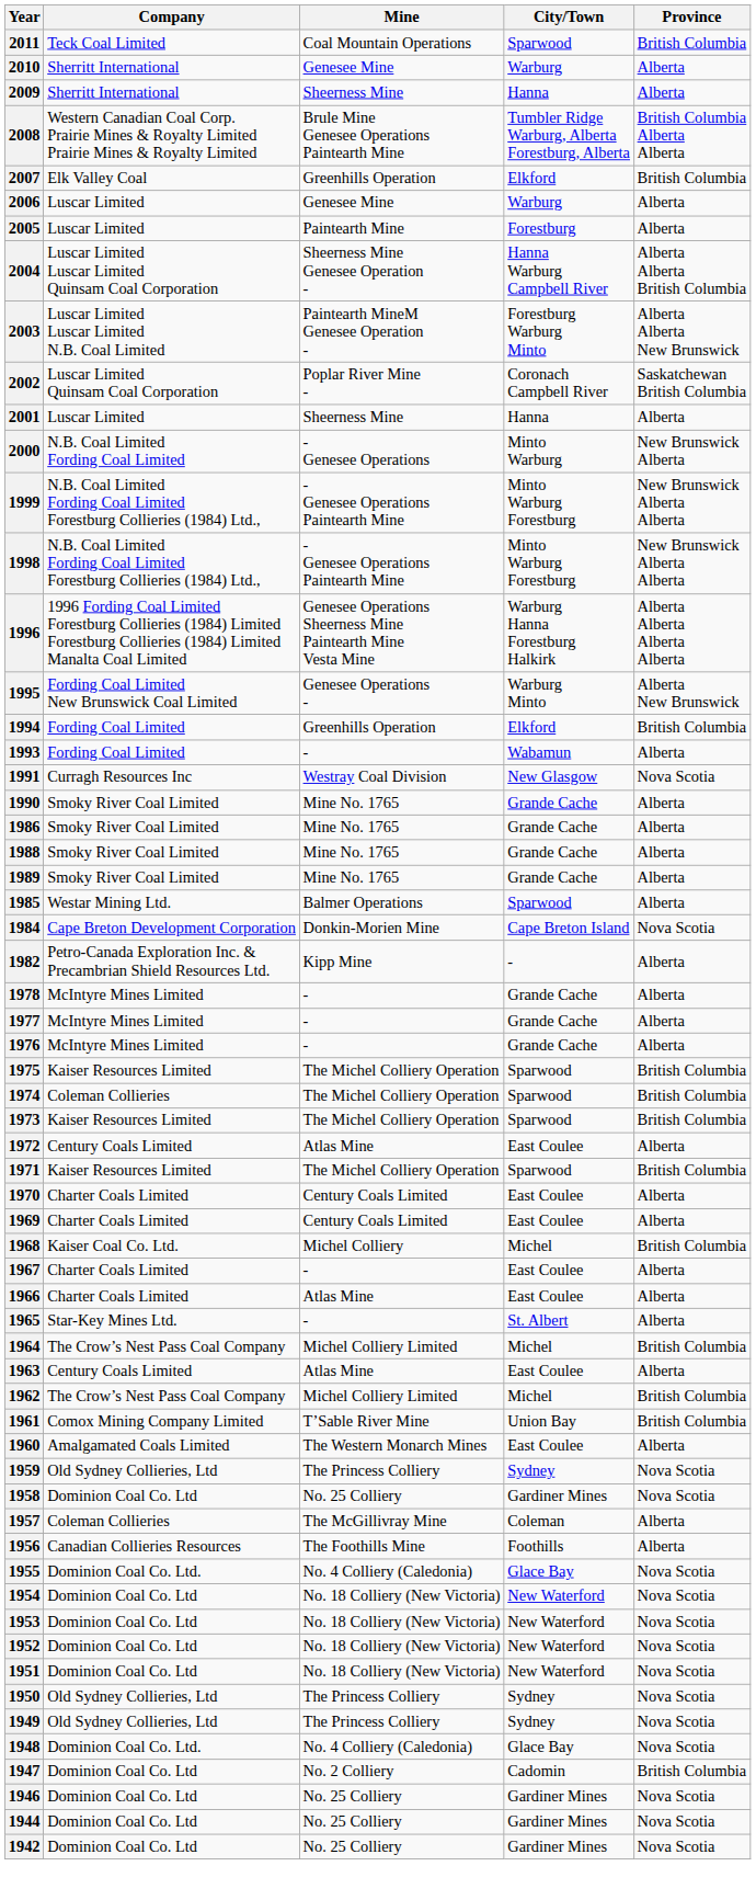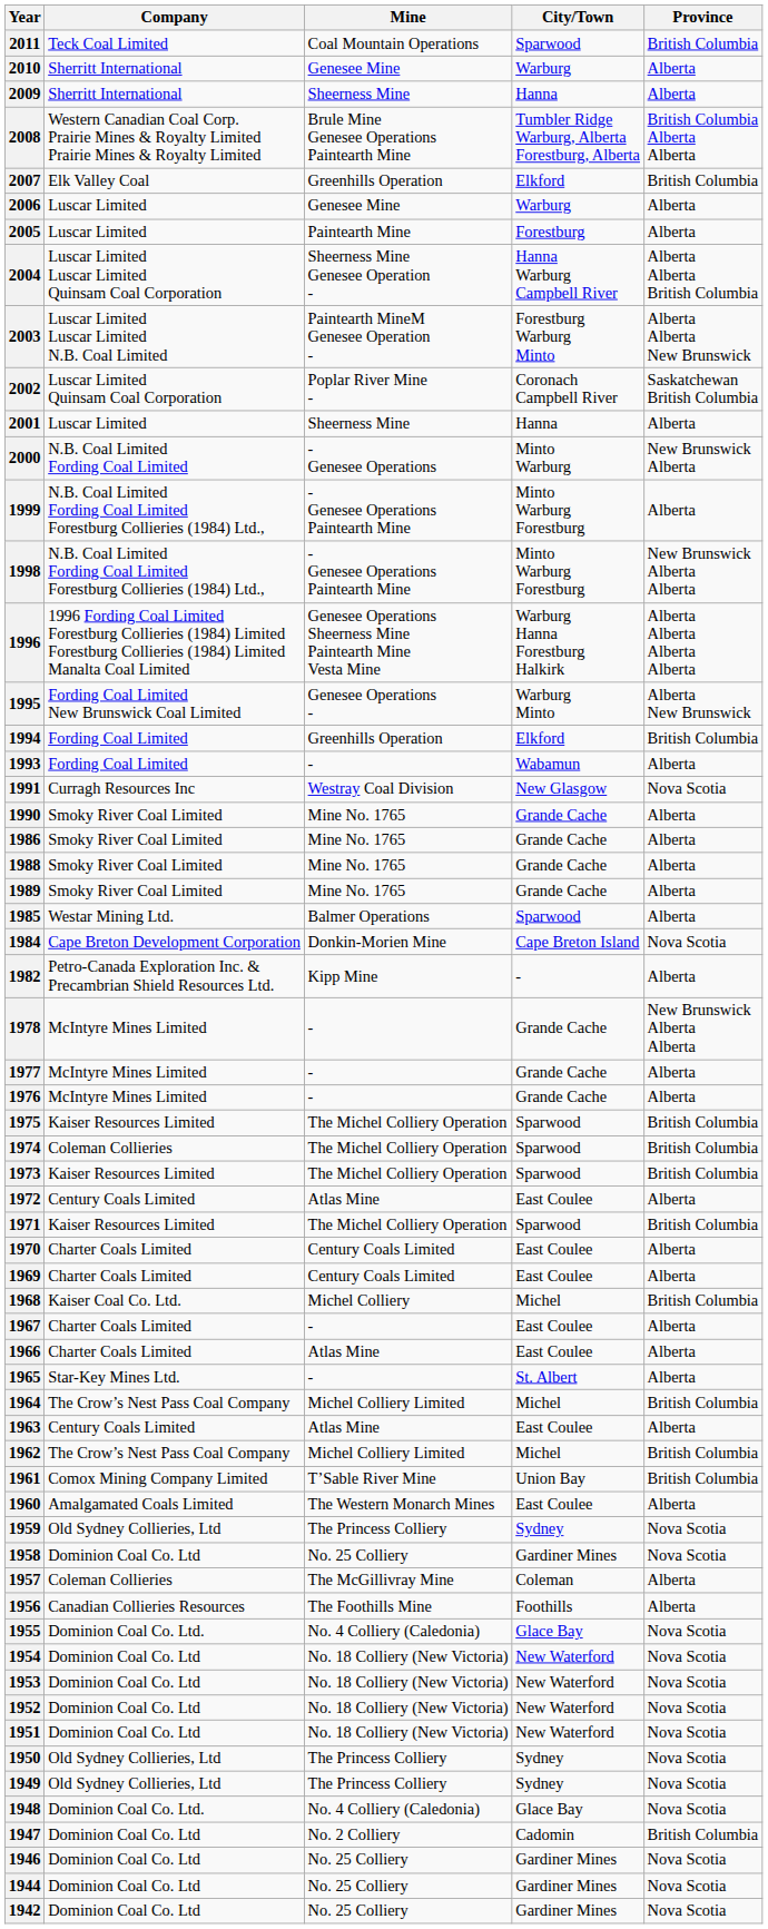1999 | Province: New Brunswick Alberta Alberta -> Alberta
1978 | Province: Alberta -> New Brunswick Alberta Alberta
